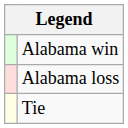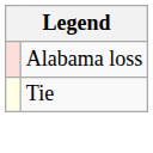- row: Alabama win
